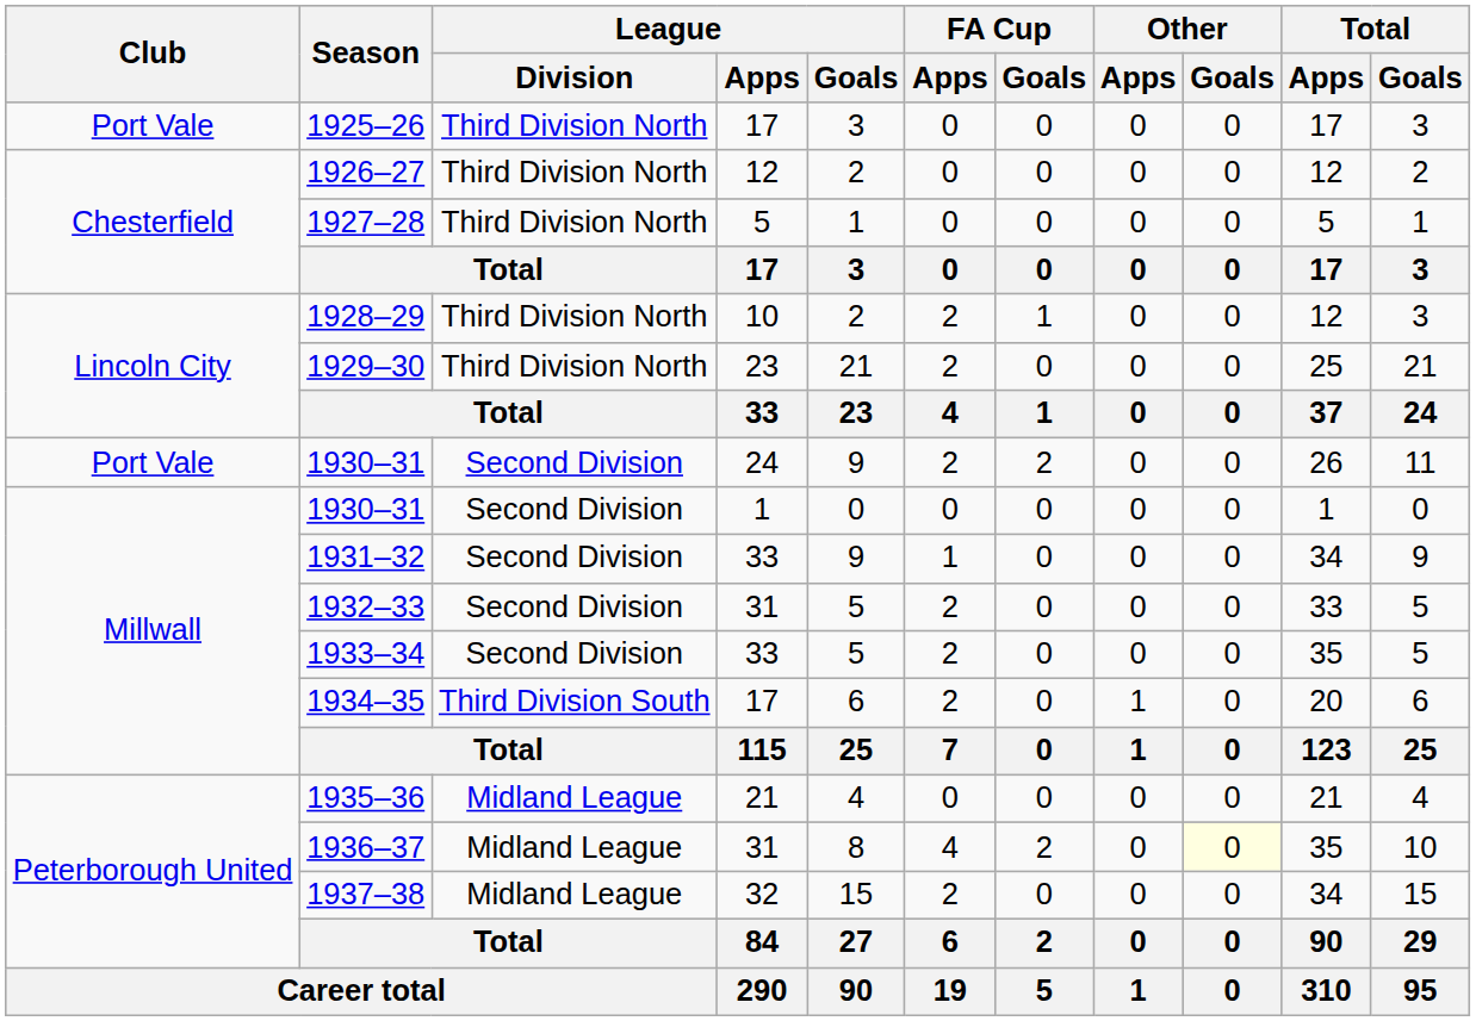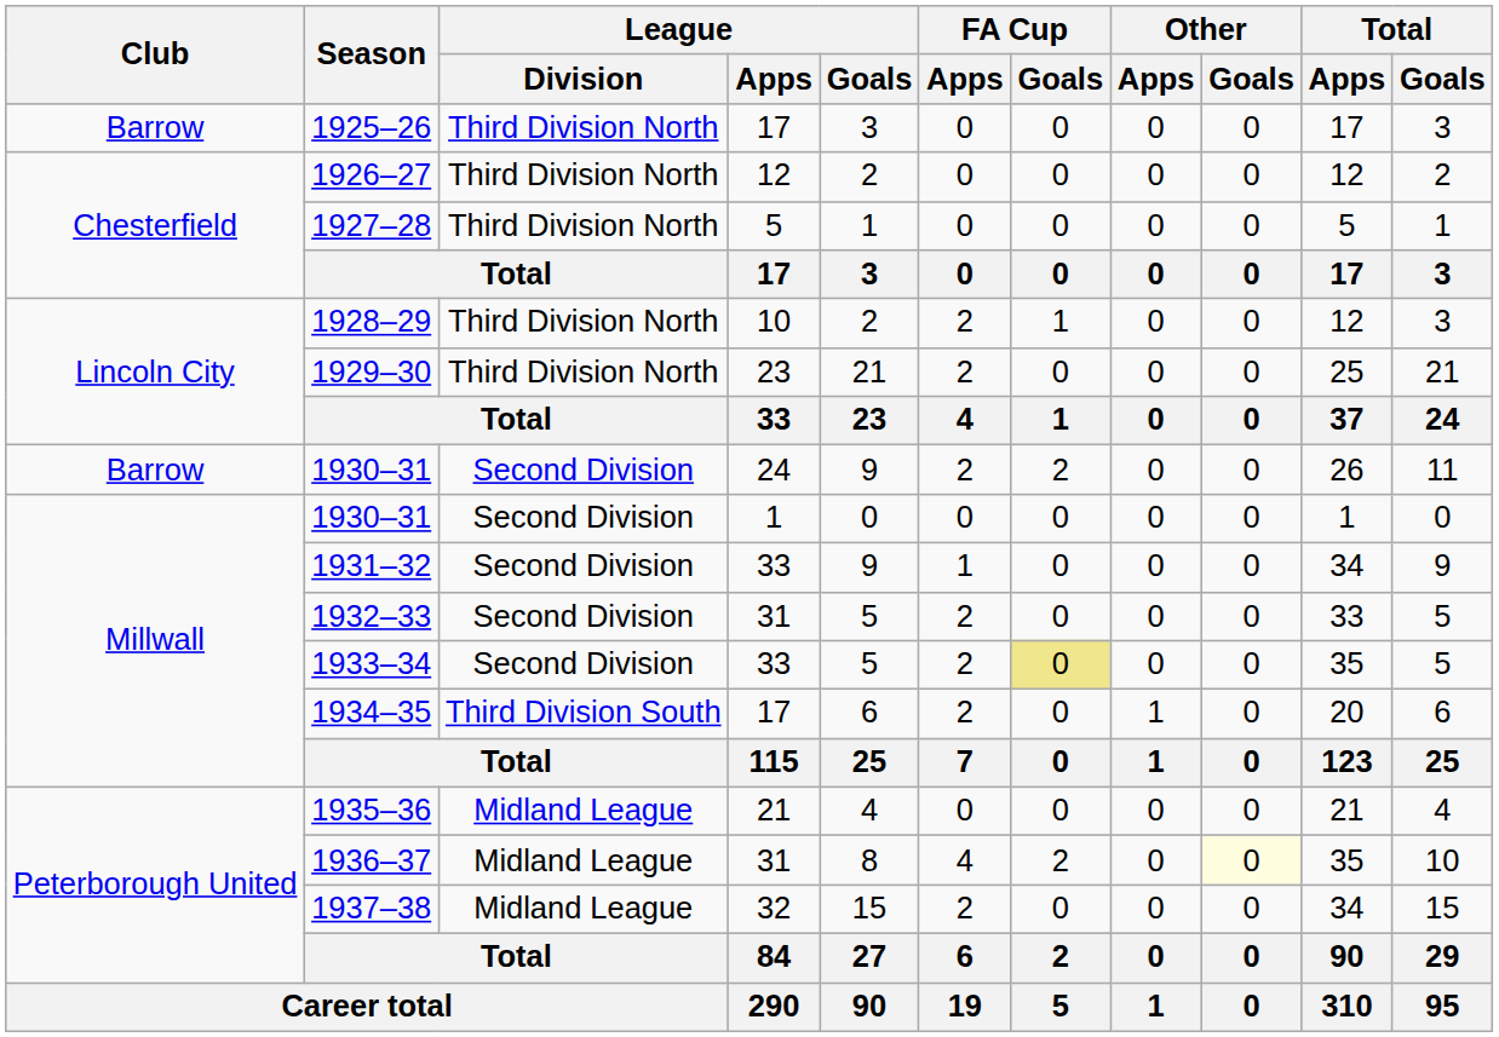1925–26 | Club: Port Vale -> Barrow
1930–31 / 24 | Club: Port Vale -> Barrow
1933–34 | FA Cup / Goals: no background -> khaki background
